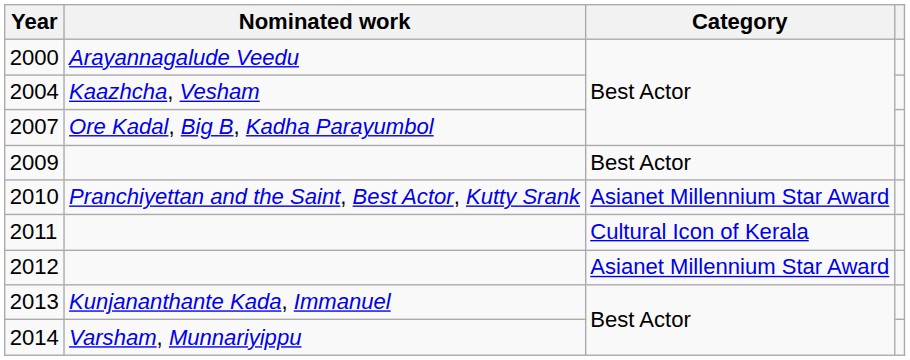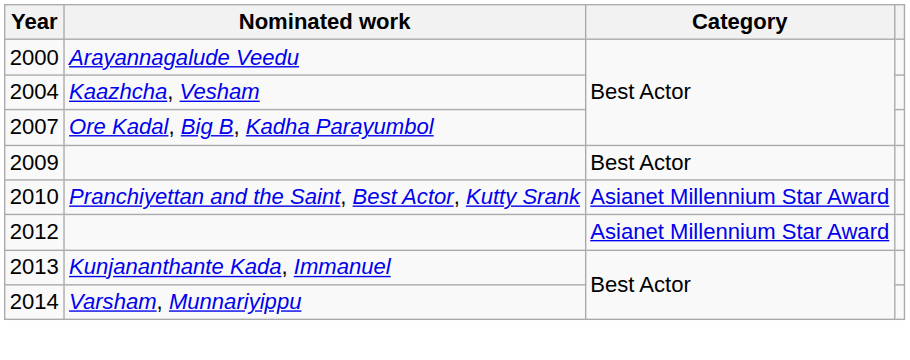- row: 2011 | Cultural Icon of Kerala
